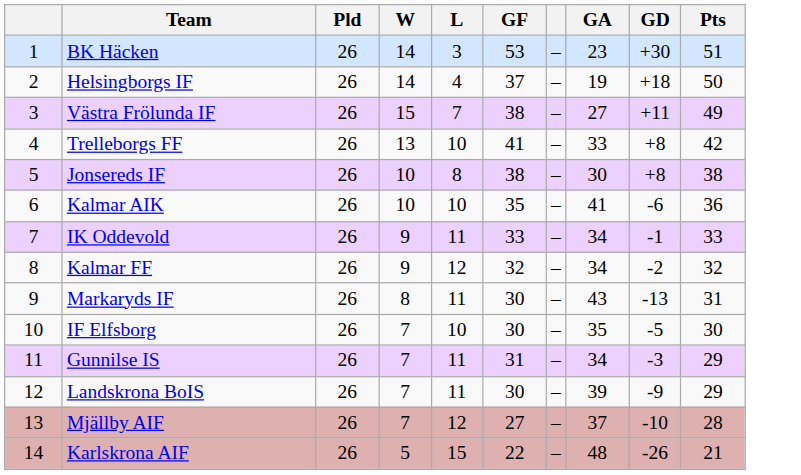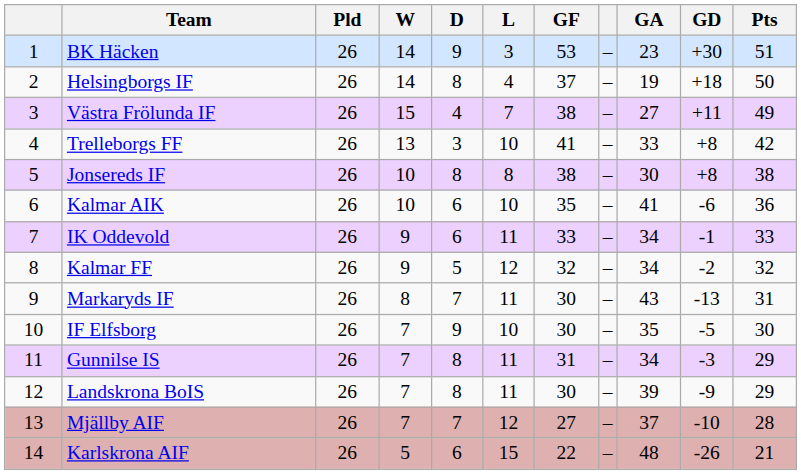+ column: D | 9 | 8 | 4 | 3 | 8 | 6 | 6 | 5 | 7 | 9 | 8 | 8 | 7 | 6
